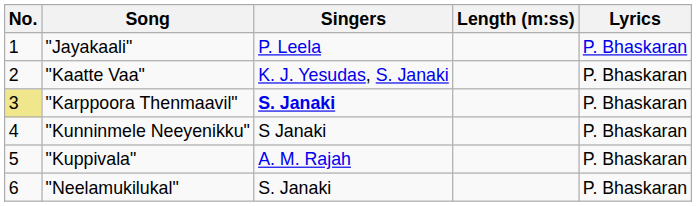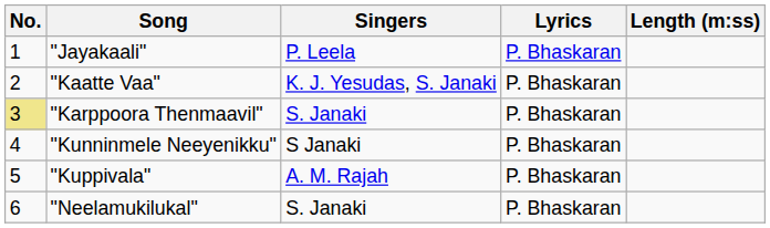columns swapped: Lyrics <-> Length (m:ss)
"Karppoora Thenmaavil" | Singers: bold -> normal
